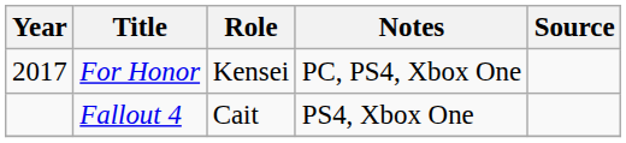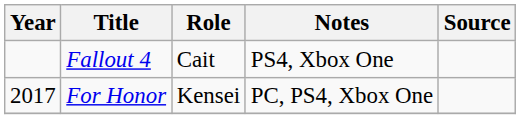rows swapped: Fallout 4 <-> For Honor
